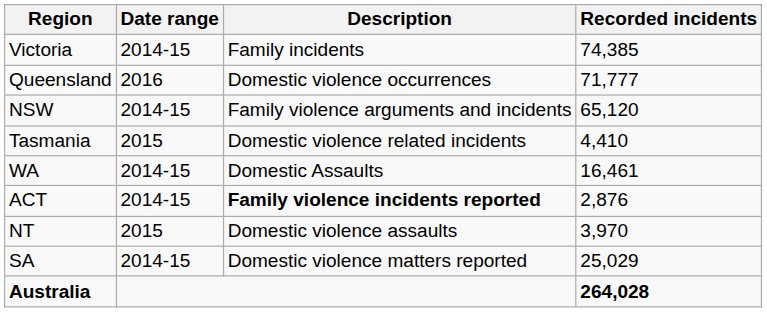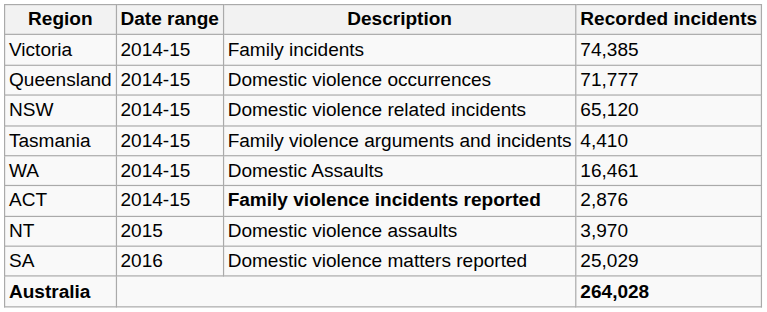Queensland | Date range: 2016 -> 2014-15
NSW | Description: Family violence arguments and incidents -> Domestic violence related incidents
Tasmania | Date range: 2015 -> 2014-15
Tasmania | Description: Domestic violence related incidents -> Family violence arguments and incidents
SA | Date range: 2014-15 -> 2016
